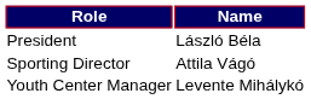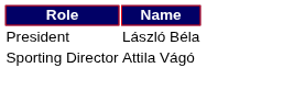- row: Youth Center Manager | Levente Mihálykó
